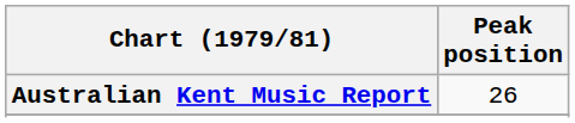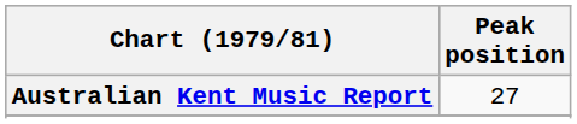Australian Kent Music Report | Peak position: 26 -> 27
